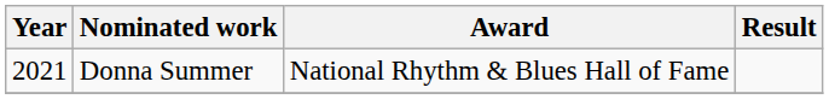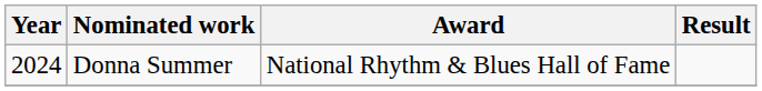Donna Summer | Year: 2021 -> 2024
